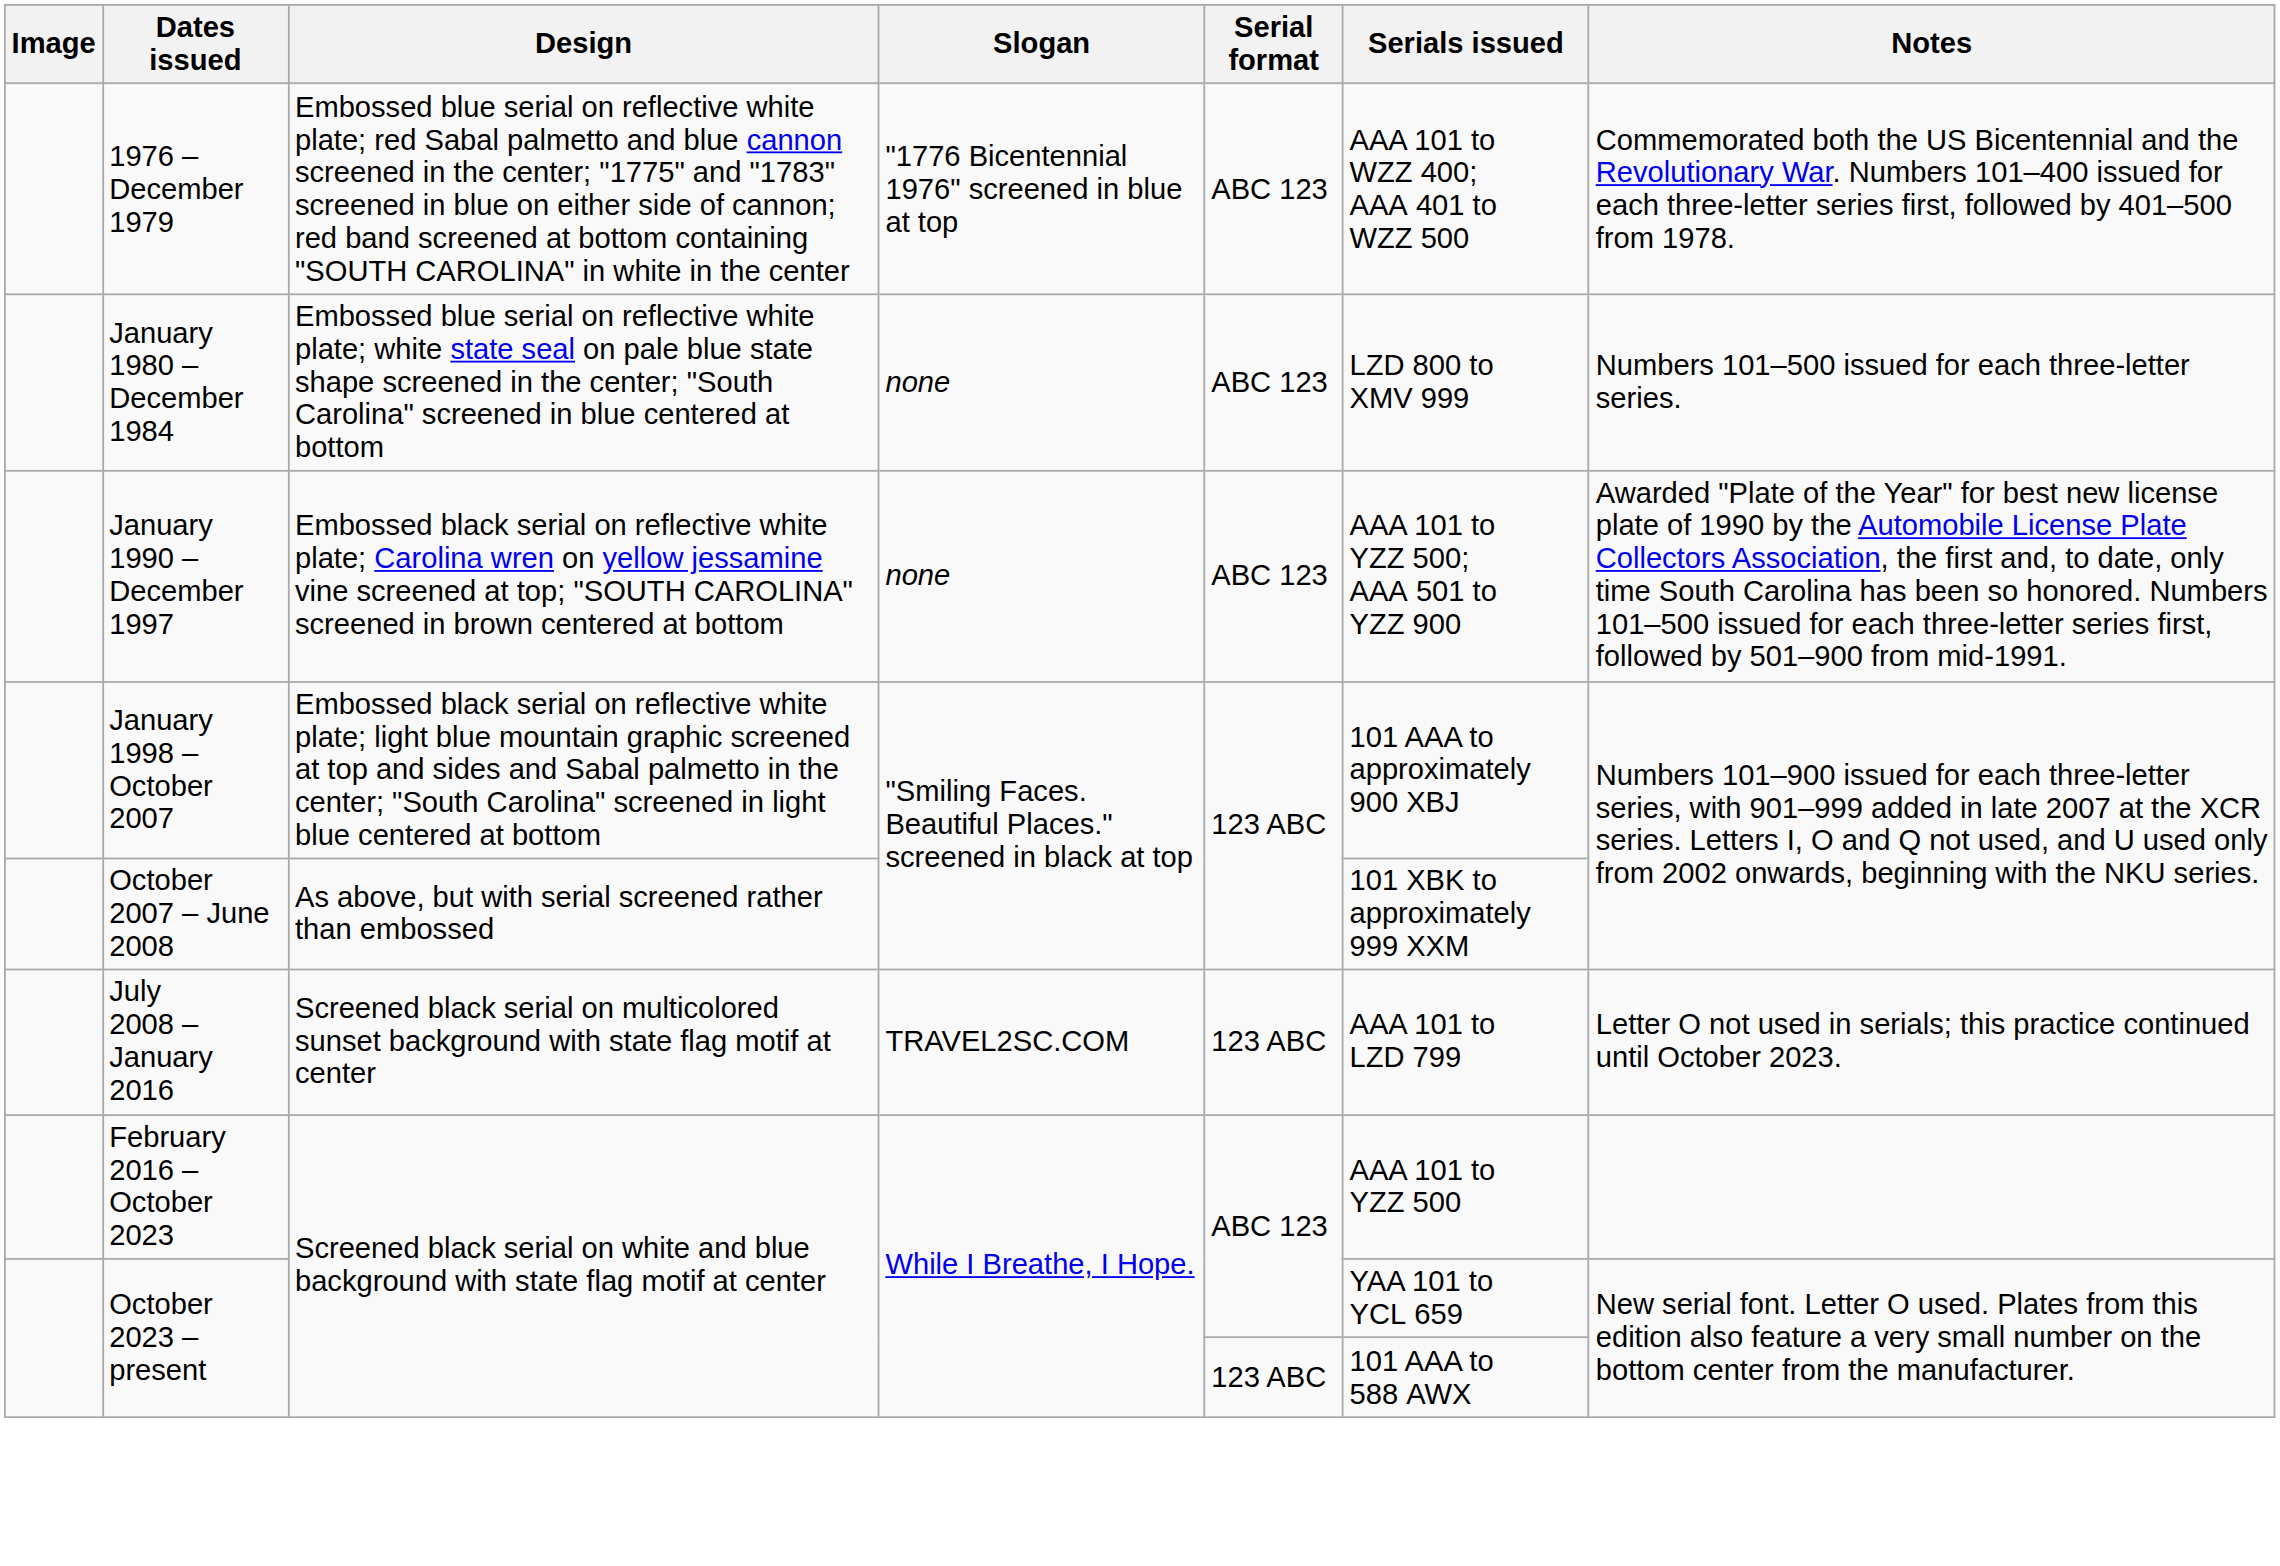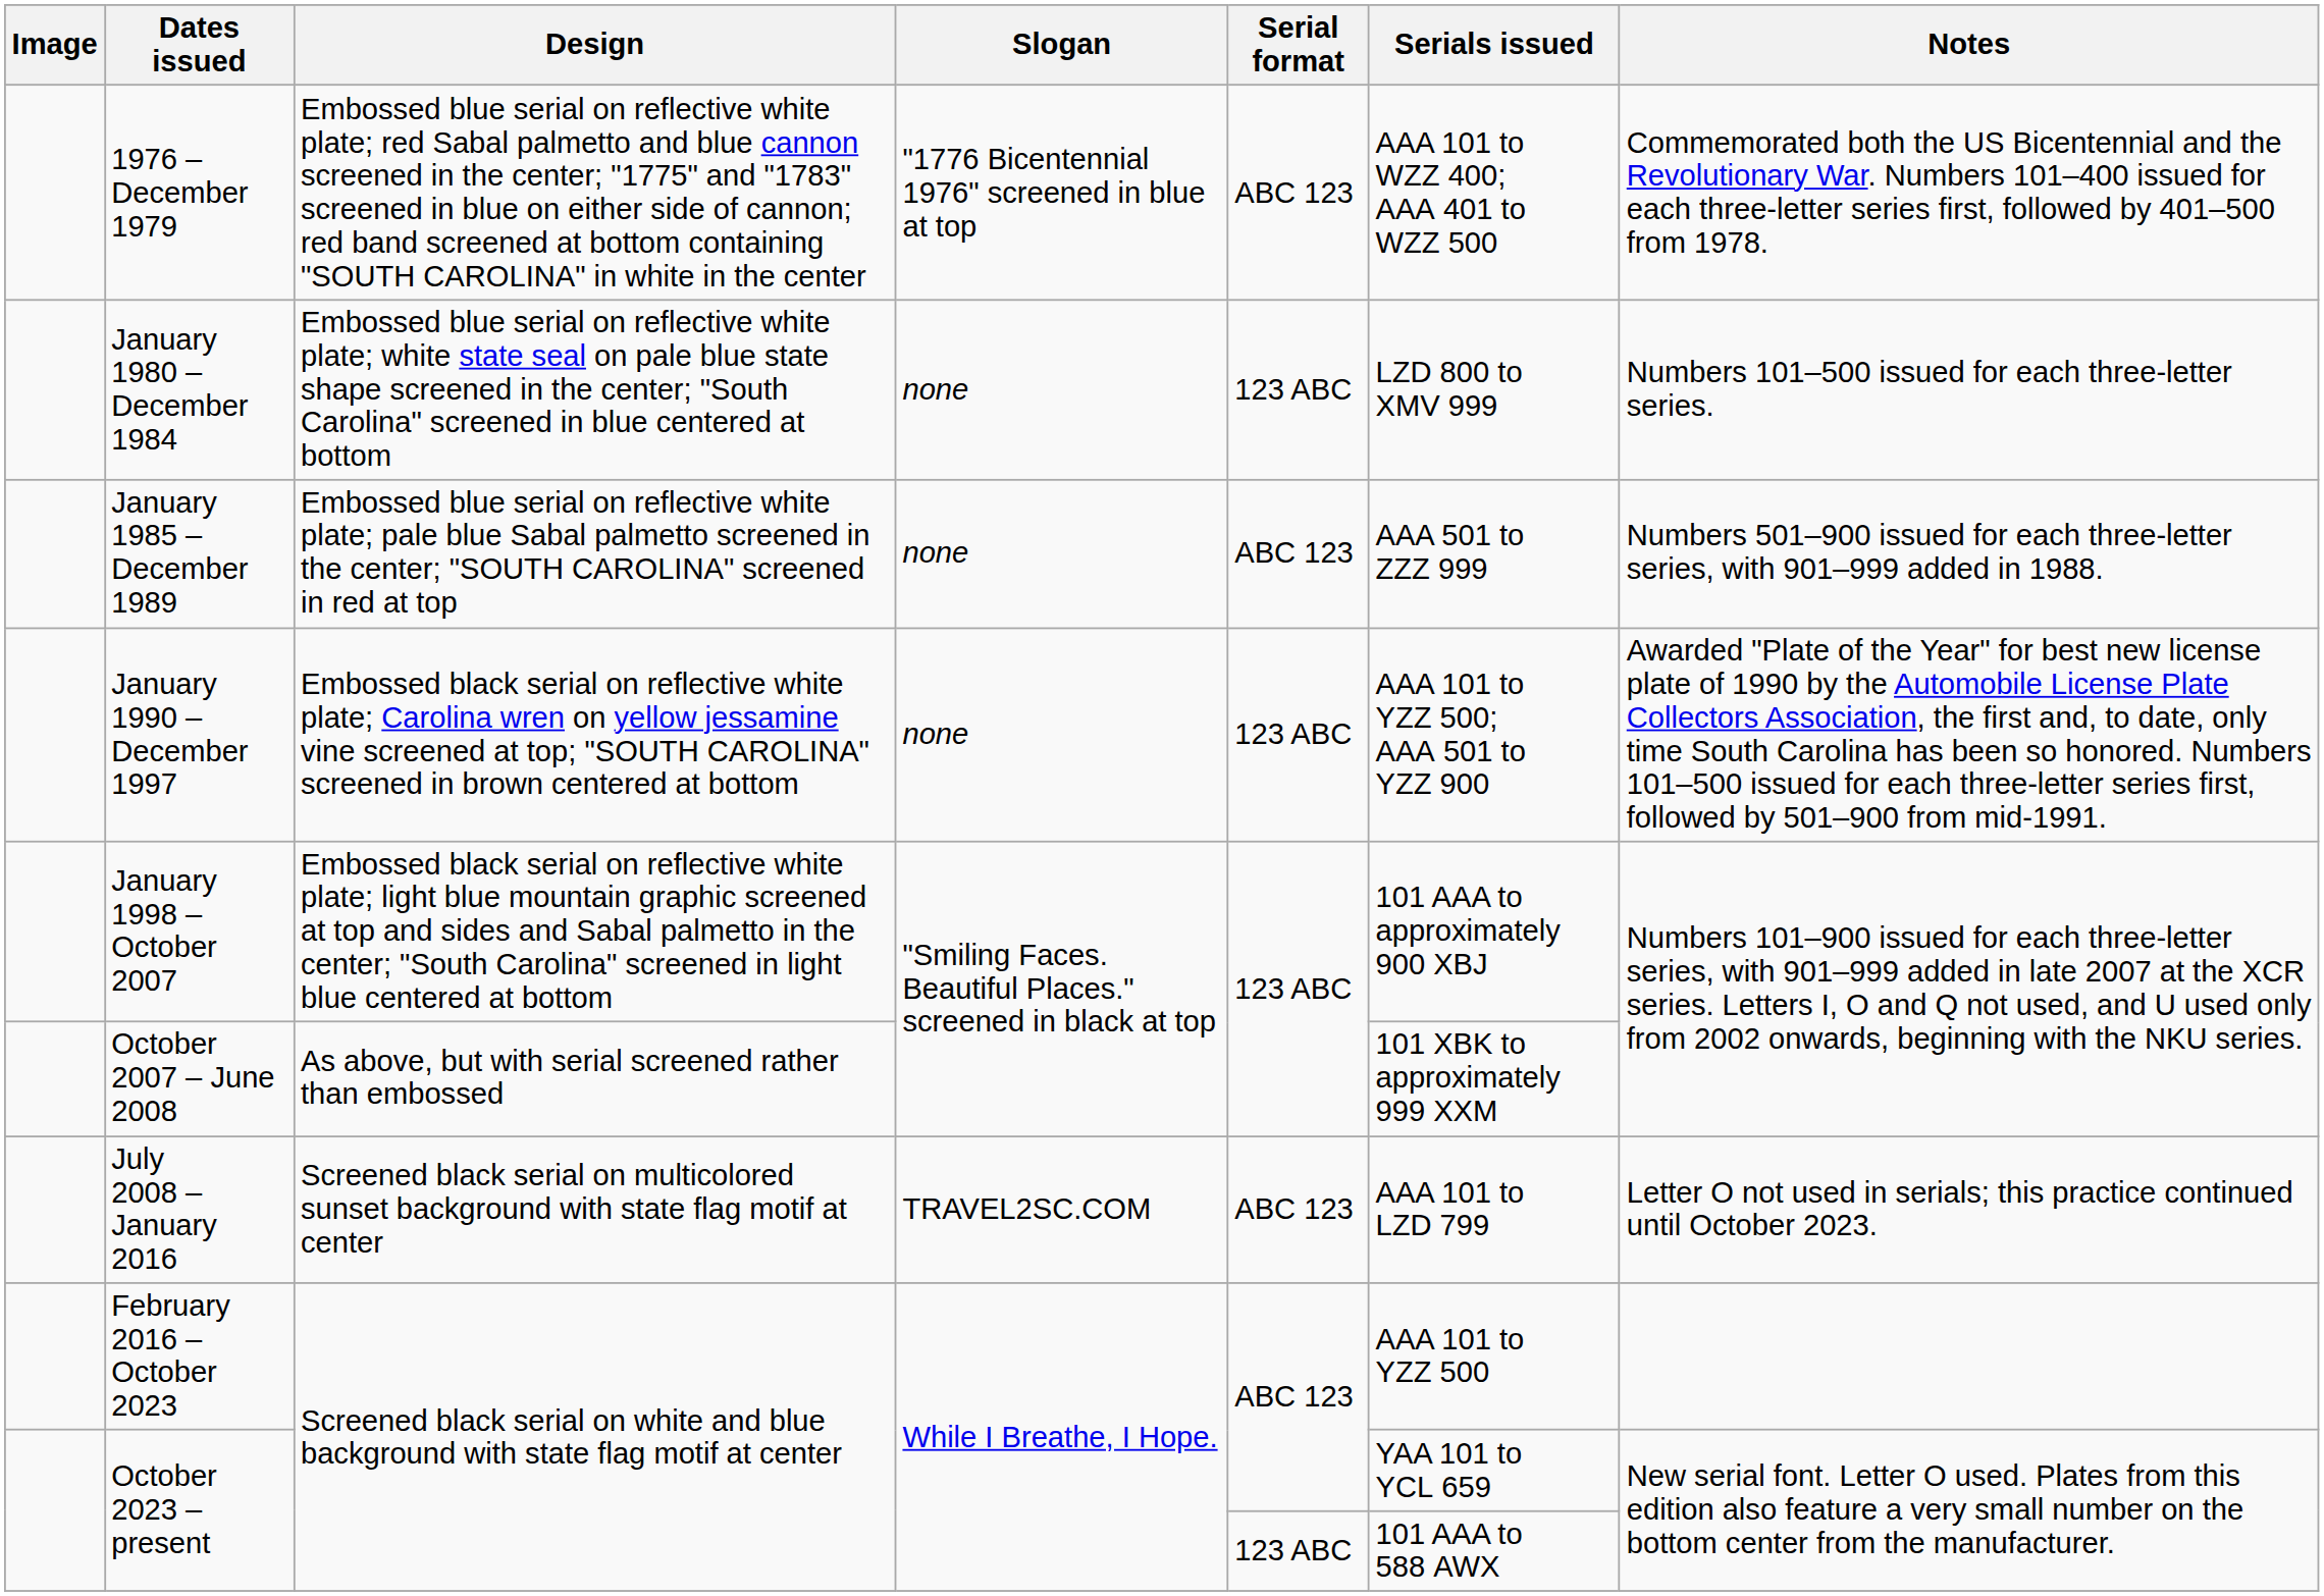January 1980 – December 1984 | Serial format: ABC 123 -> 123 ABC
+ row: January 1985 – December 1989 | Embossed blue serial on reflective white plate; pale blue Sabal palmetto screened in the center; "SOUTH CAROLINA" screened in red at top | none | ABC 123 | AAA 501 to ZZZ 999 | Numbers 501–900 issued for each three-letter series, with 901–999 added in 1988.
January 1990 – December 1997 | Serial format: ABC 123 -> 123 ABC
July 2008 – January 2016 | Serial format: 123 ABC -> ABC 123
